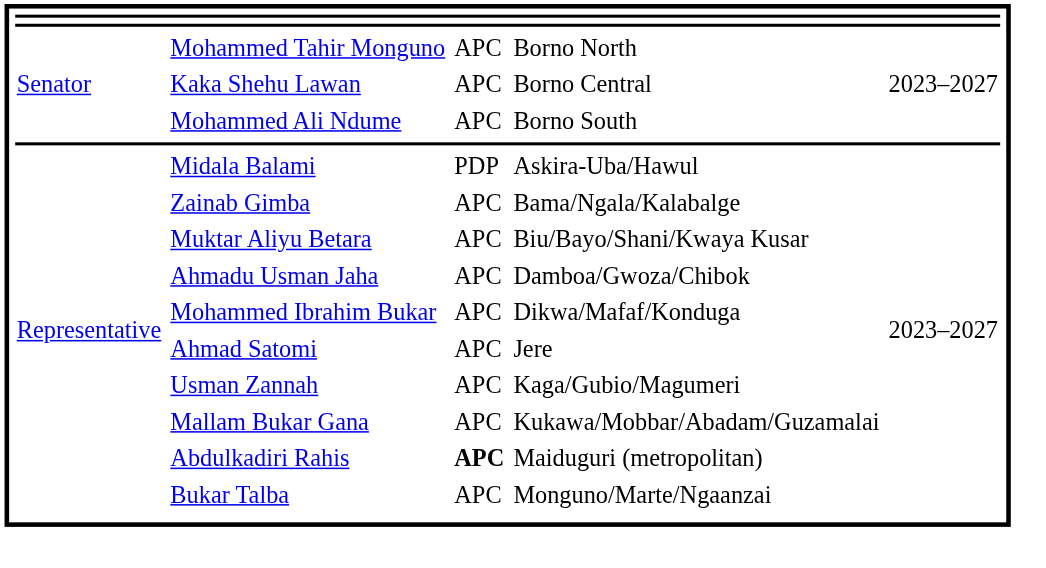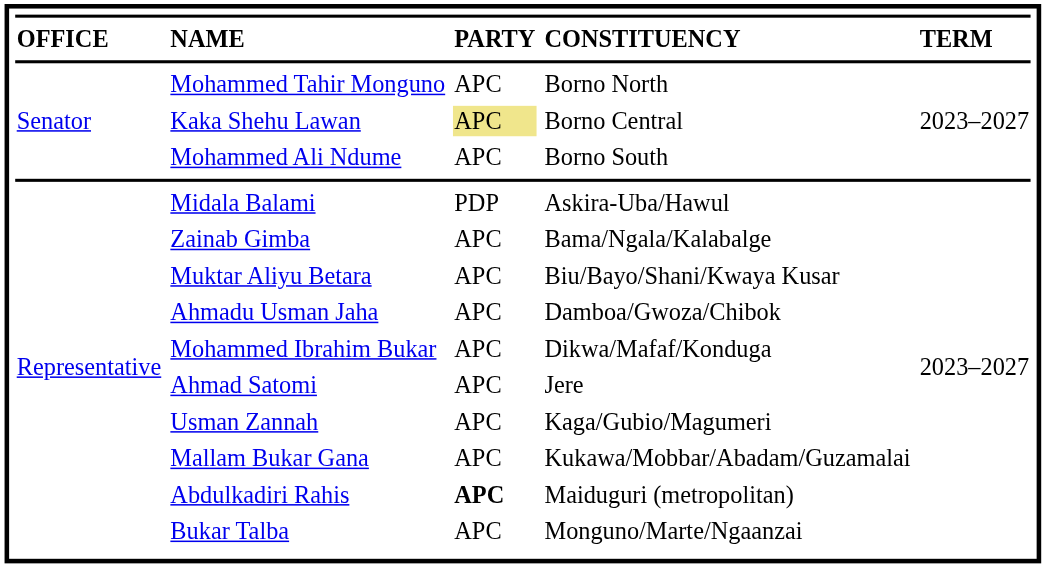+ row: OFFICE | NAME | PARTY | CONSTITUENCY | TERM
Kaka Shehu Lawan | column 3: no background -> khaki background
